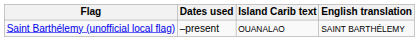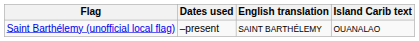columns swapped: Island Carib text <-> English translation
